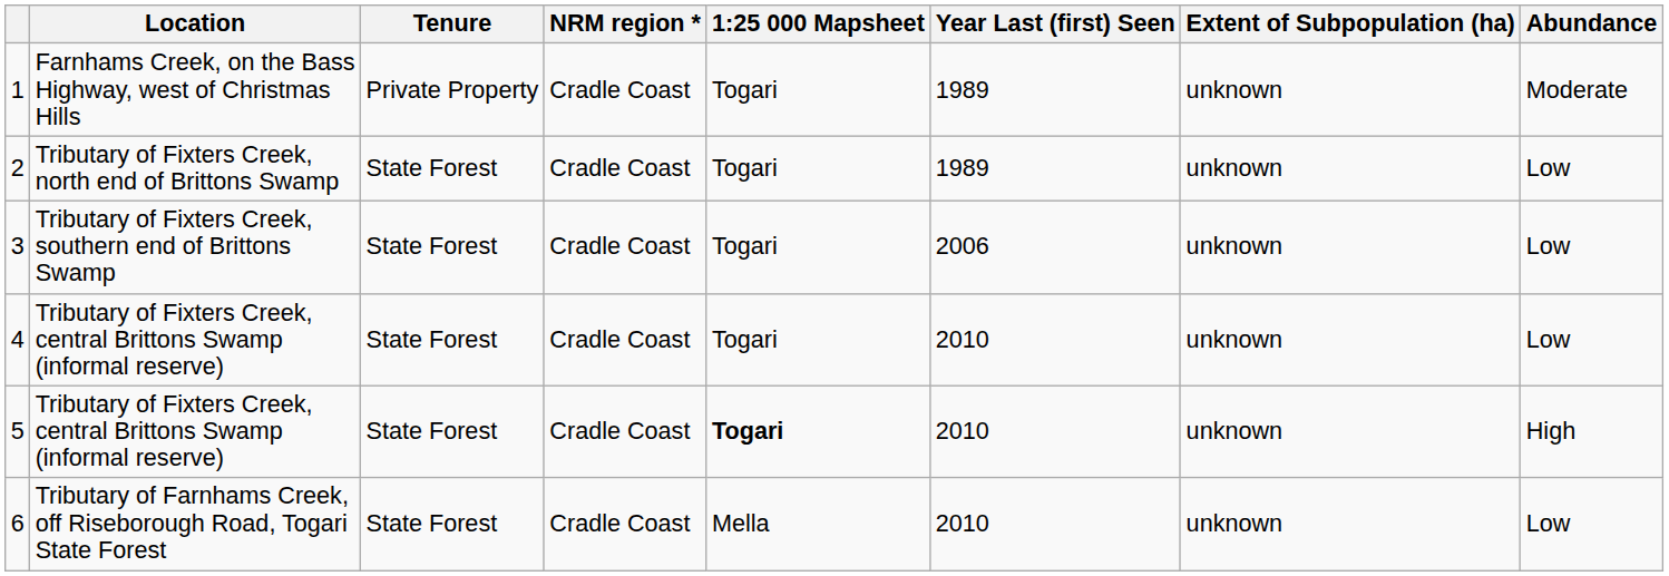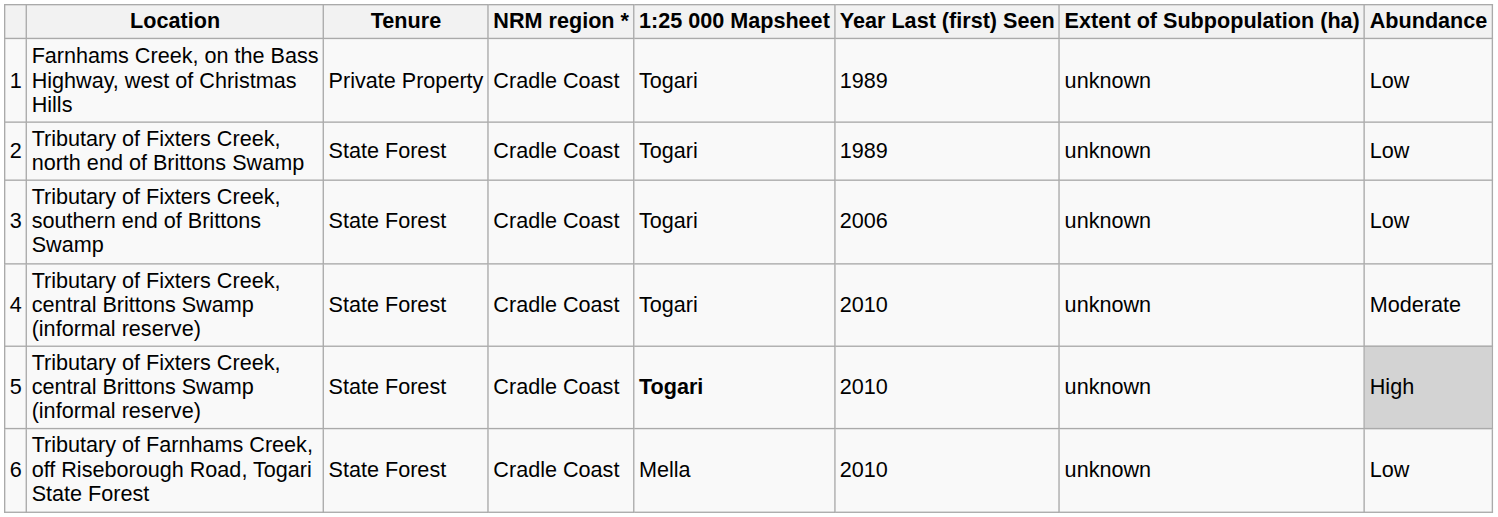1 | Abundance: Moderate -> Low
4 | Abundance: Low -> Moderate
5 | Abundance: no background -> lightgrey background
